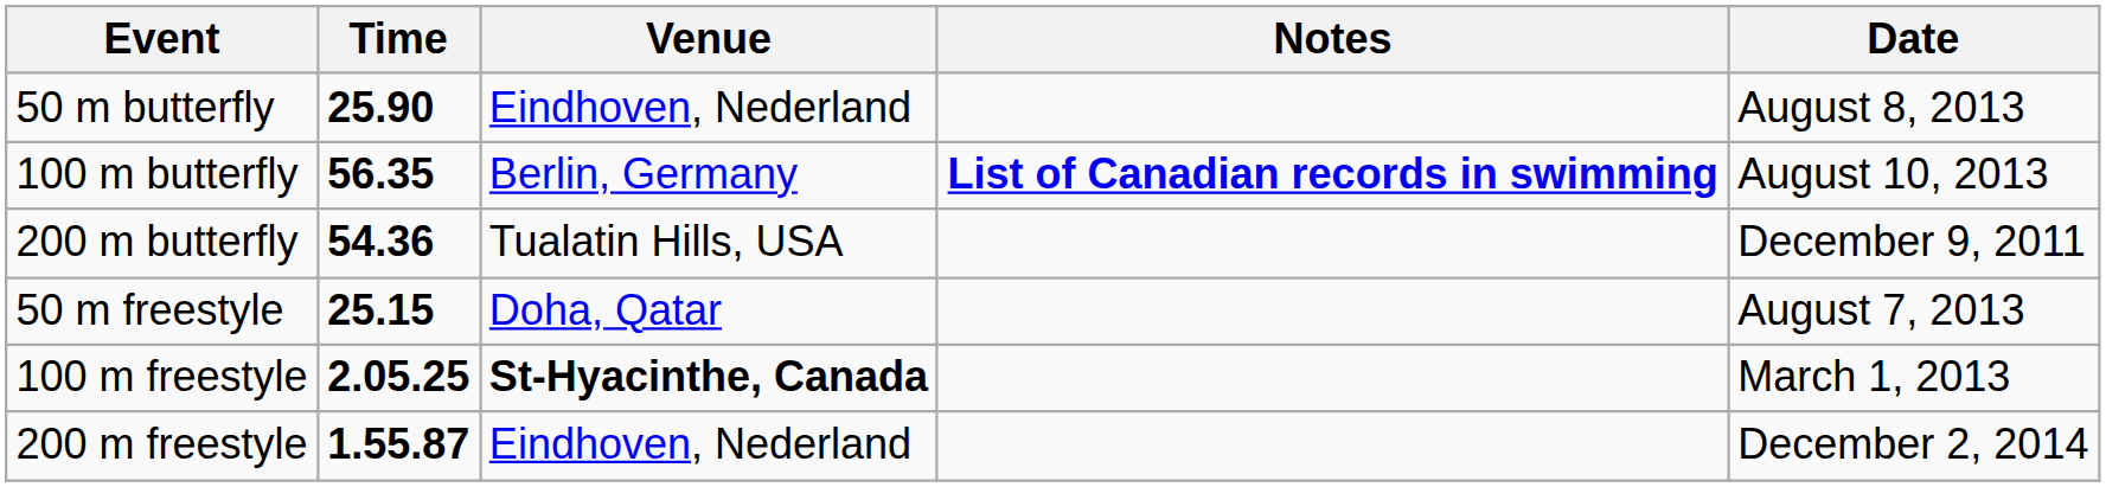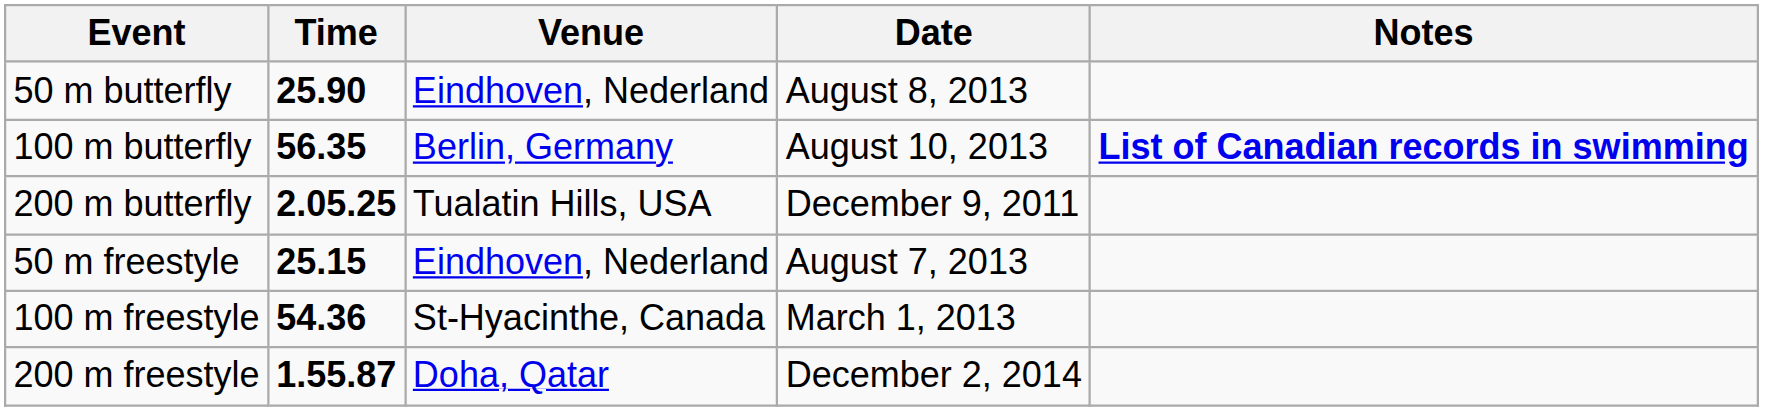columns swapped: Date <-> Notes
200 m butterfly | Time: 54.36 -> 2.05.25
50 m freestyle | Venue: Doha, Qatar -> Eindhoven, Nederland
100 m freestyle | Time: 2.05.25 -> 54.36
100 m freestyle | Venue: bold -> normal
200 m freestyle | Venue: Eindhoven, Nederland -> Doha, Qatar
